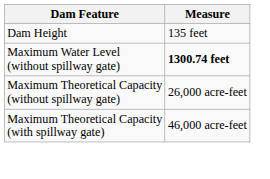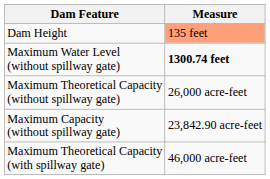Dam Height | Measure: no background -> lightsalmon background
+ row: Maximum Capacity (without spillway gate) | 23,842.90 acre-feet
